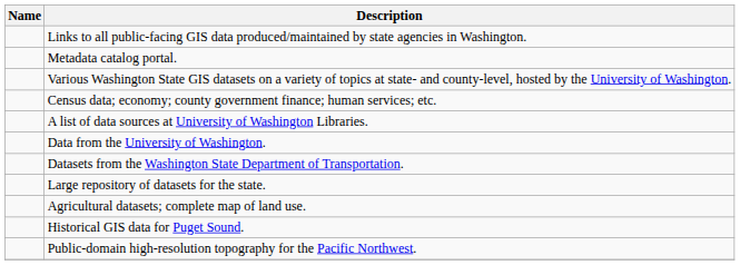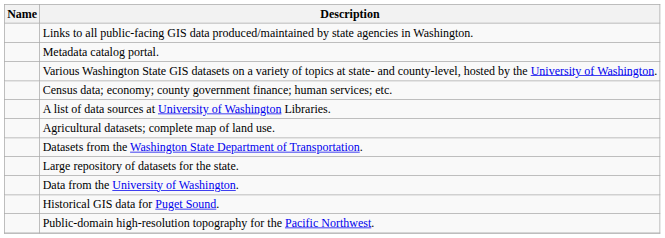rows swapped: Data from the University of Washington. <-> Agricultural datasets; complete map of land use.
